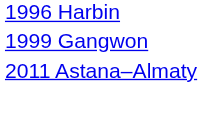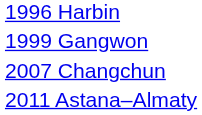+ row: 2007 Changchun
